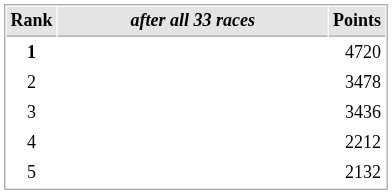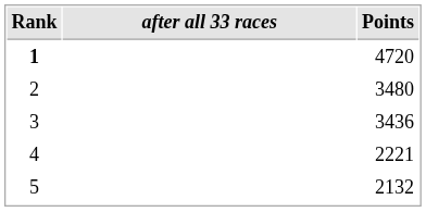2 | Points: 3478 -> 3480
4 | Points: 2212 -> 2221
